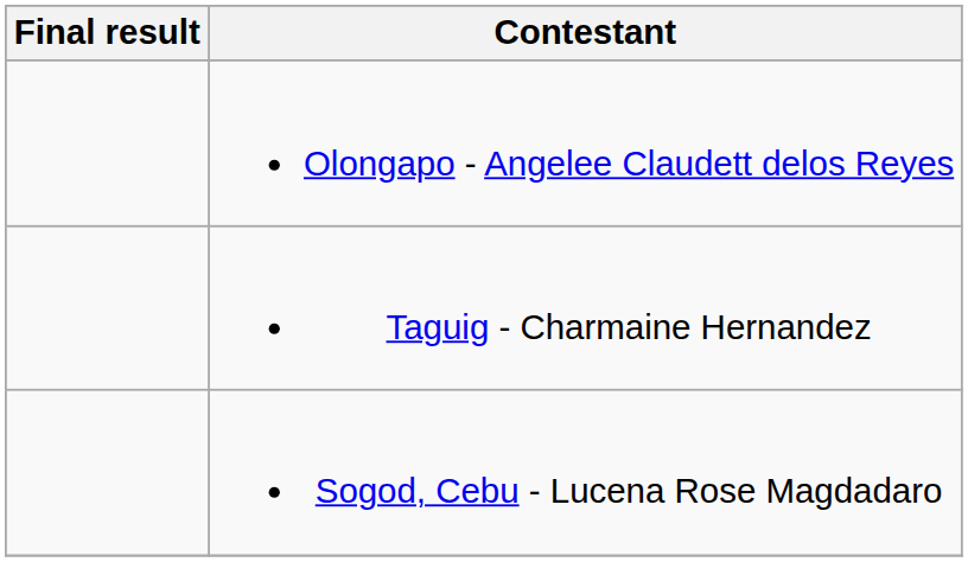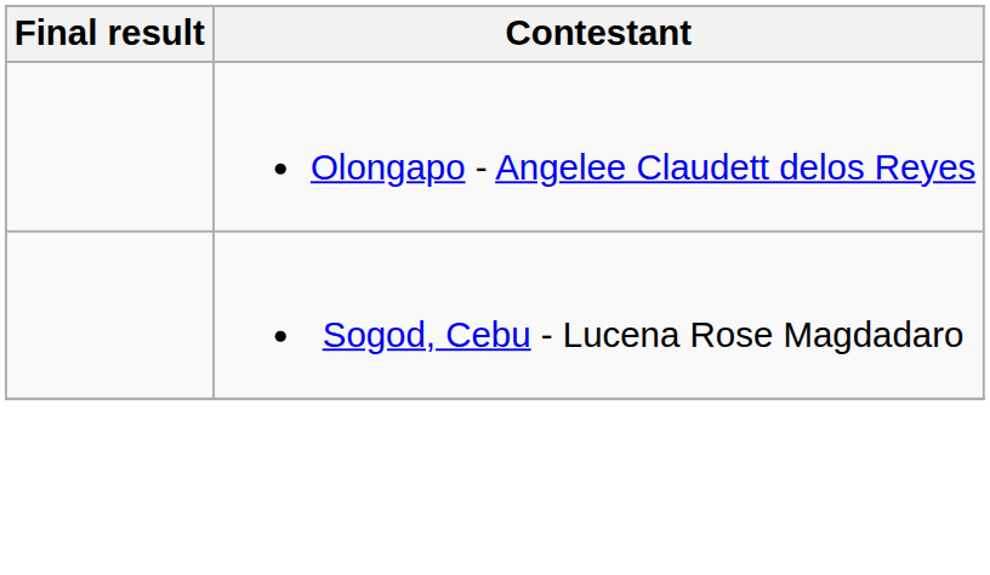- row: Taguig - Charmaine Hernandez
